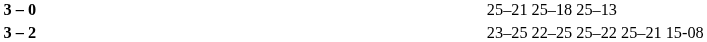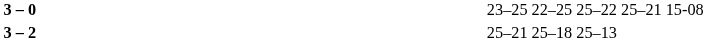3 – 0 | column 4: 25–21 25–18 25–13 -> 23–25 22–25 25–22 25–21 15-08
3 – 2 | column 4: 23–25 22–25 25–22 25–21 15-08 -> 25–21 25–18 25–13
